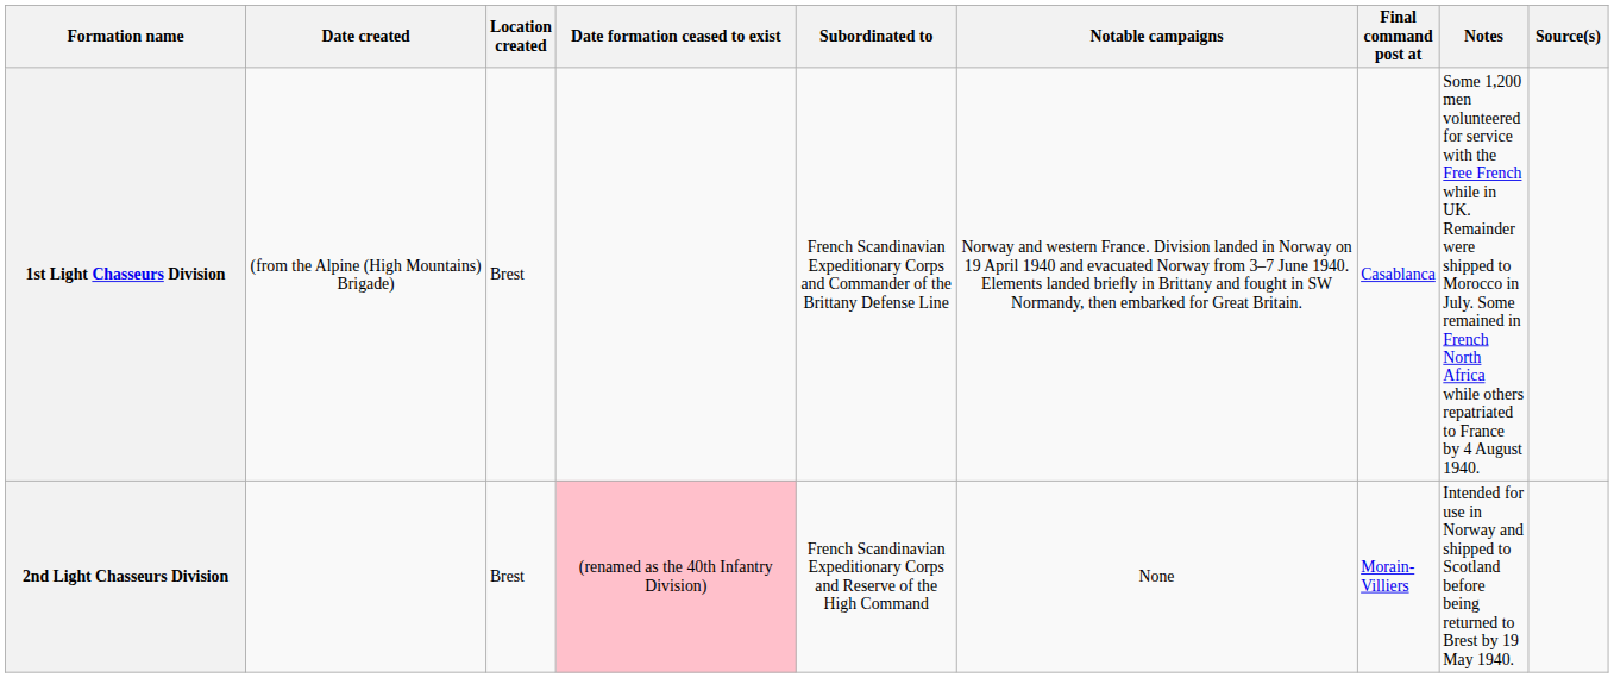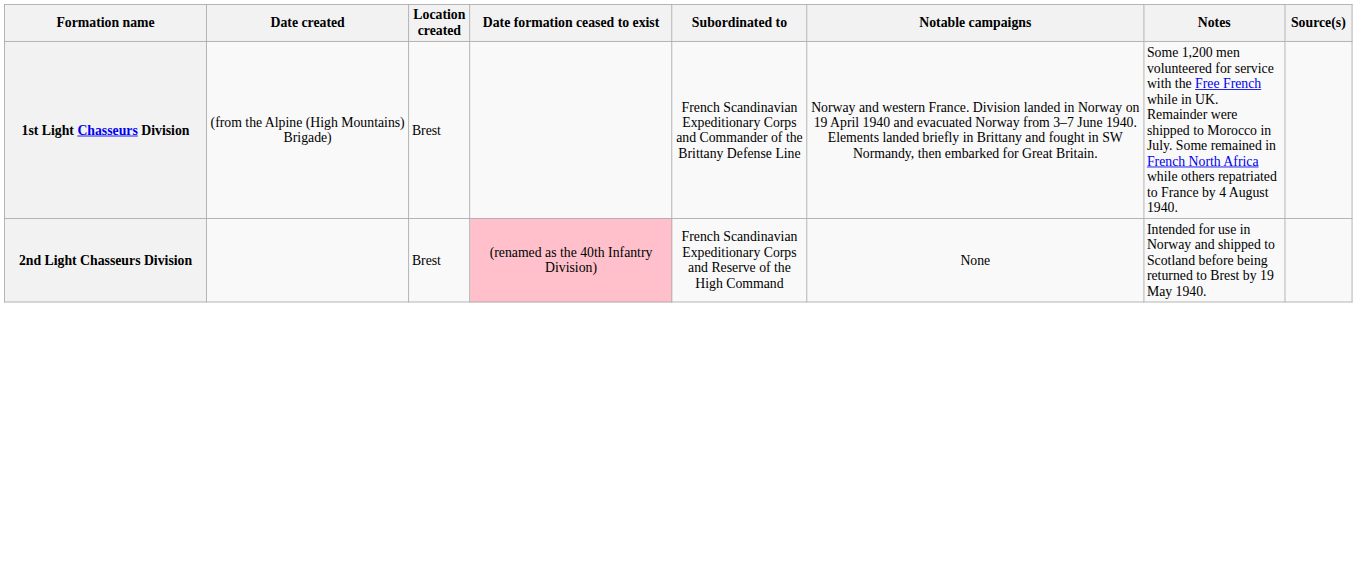- column: Final command post at | Casablanca | Morain-Villiers
